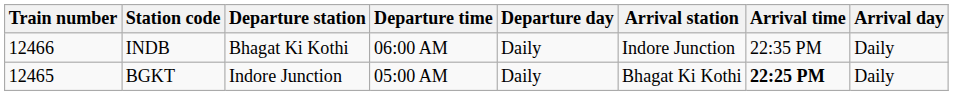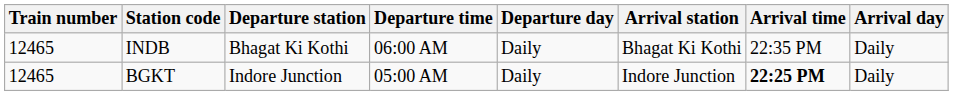INDB | Train number: 12466 -> 12465
INDB | Arrival station: Indore Junction -> Bhagat Ki Kothi
BGKT | Arrival station: Bhagat Ki Kothi -> Indore Junction
